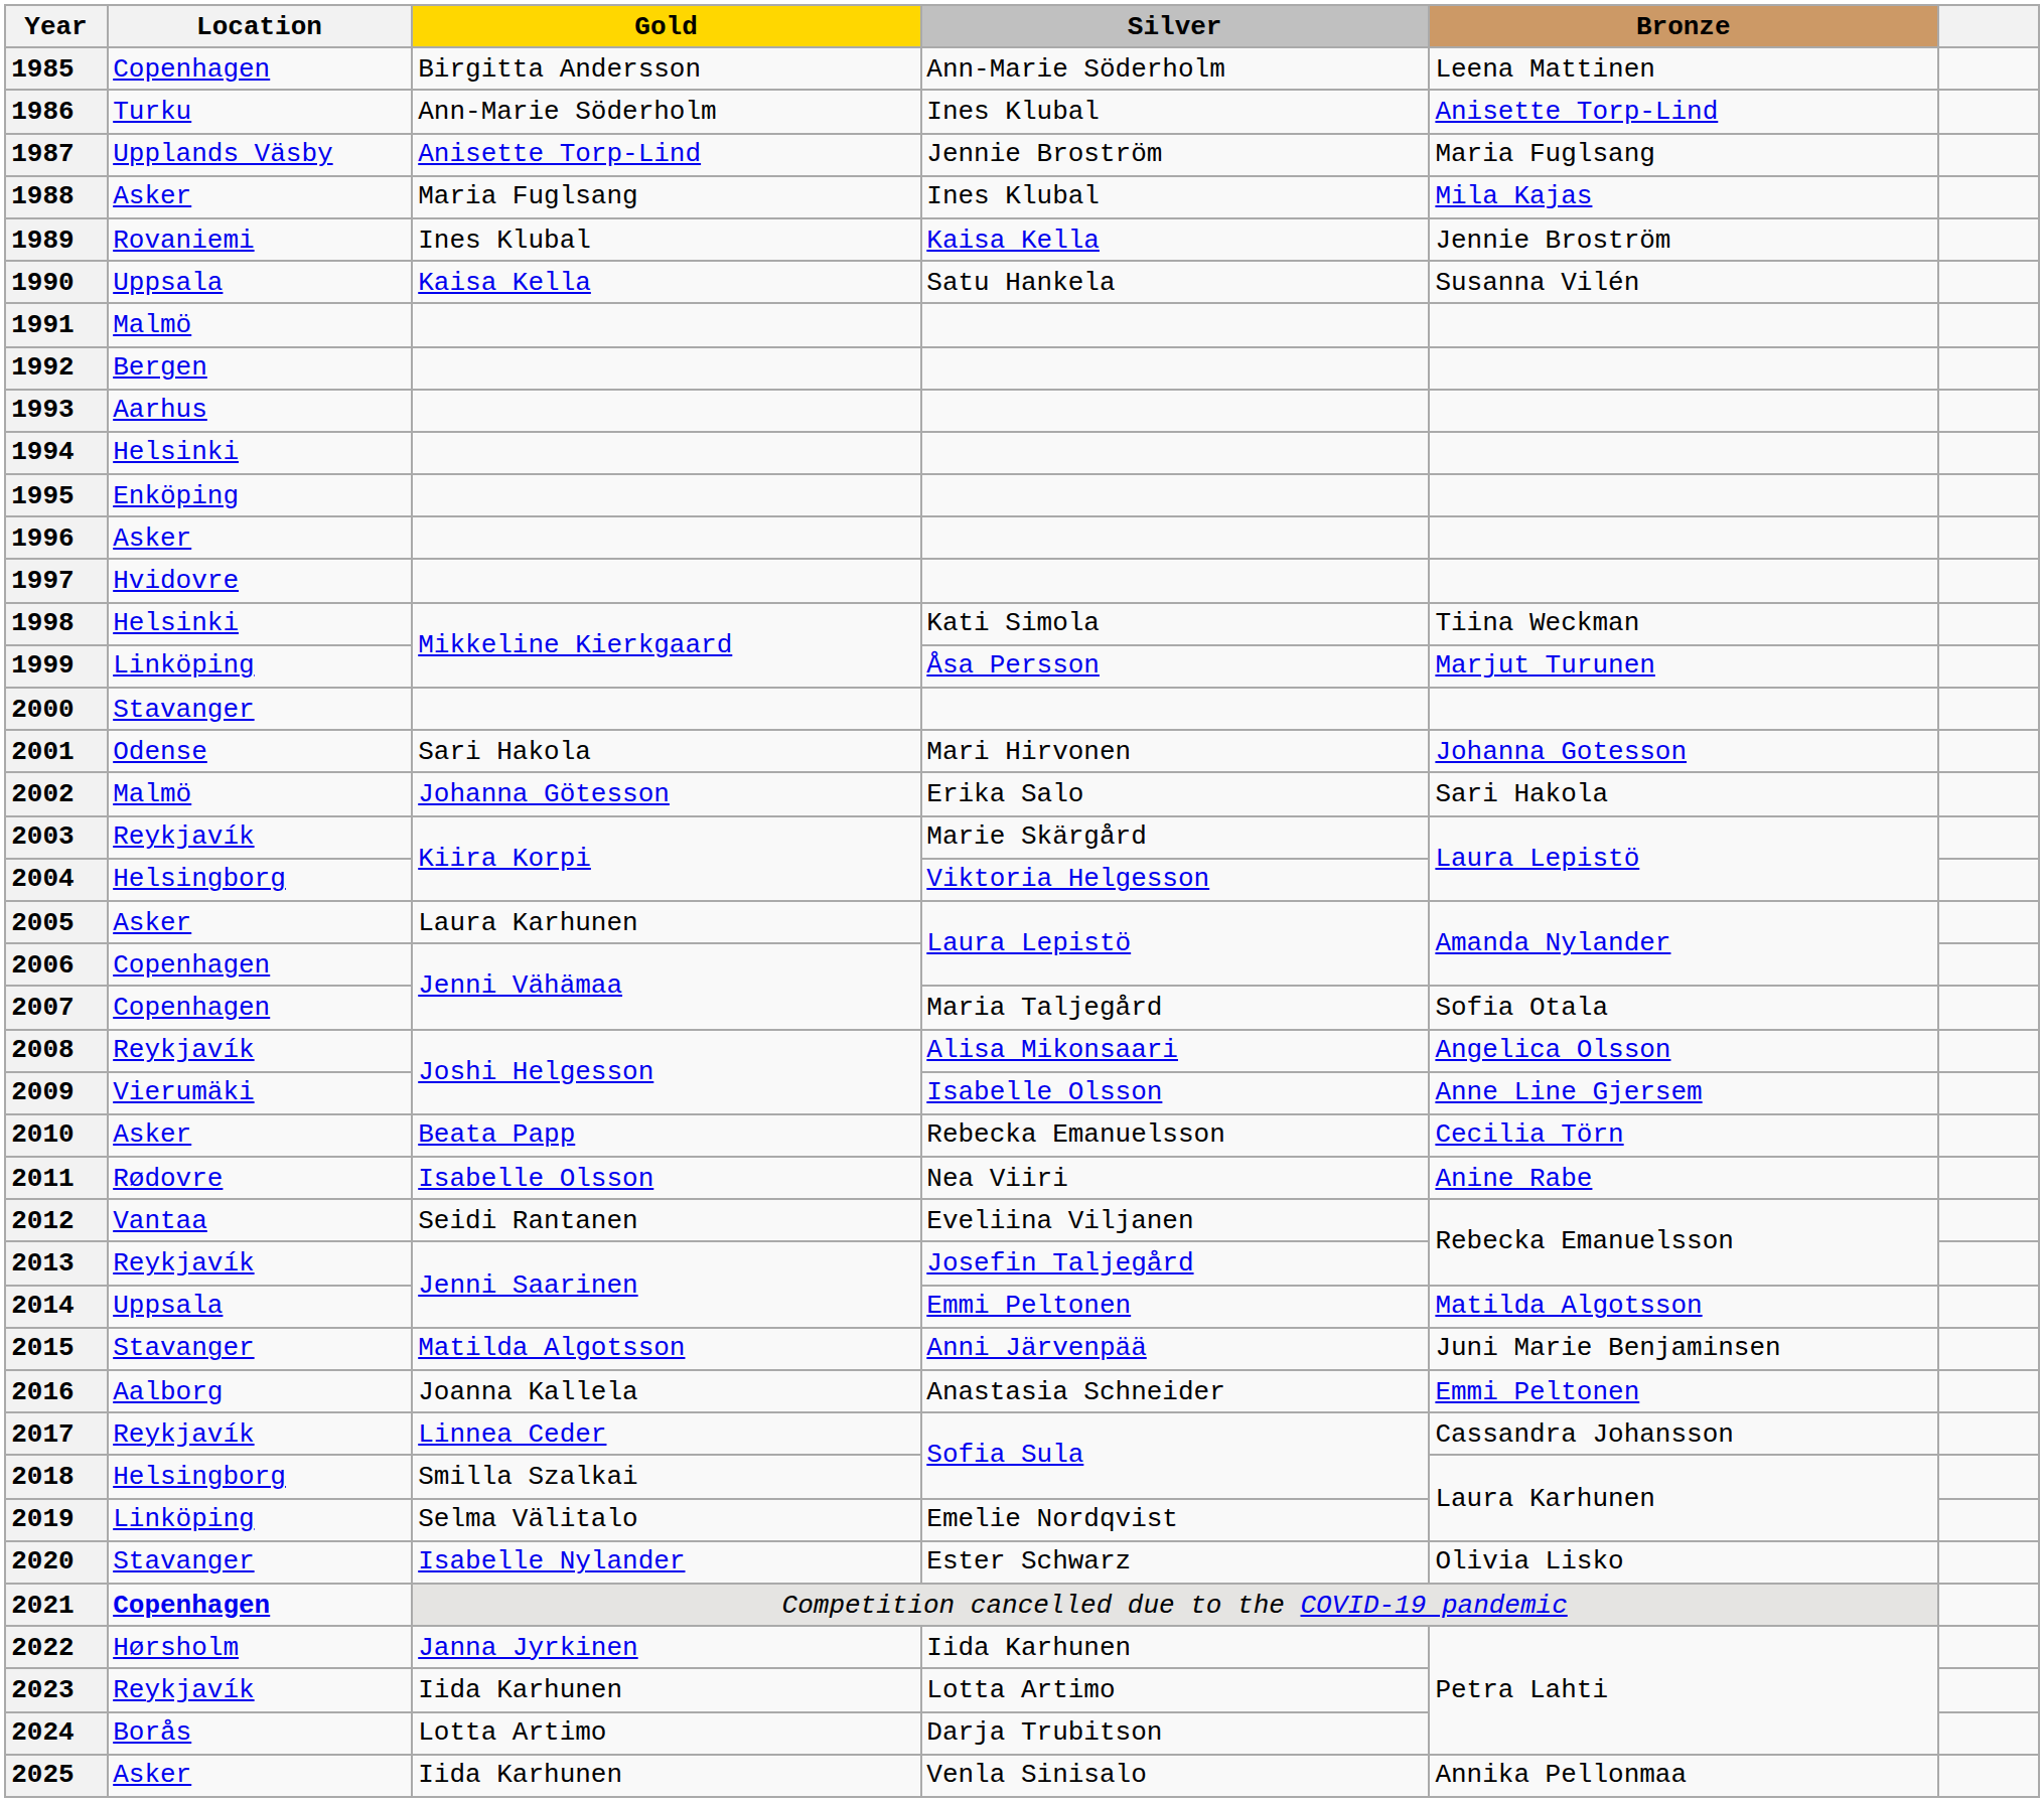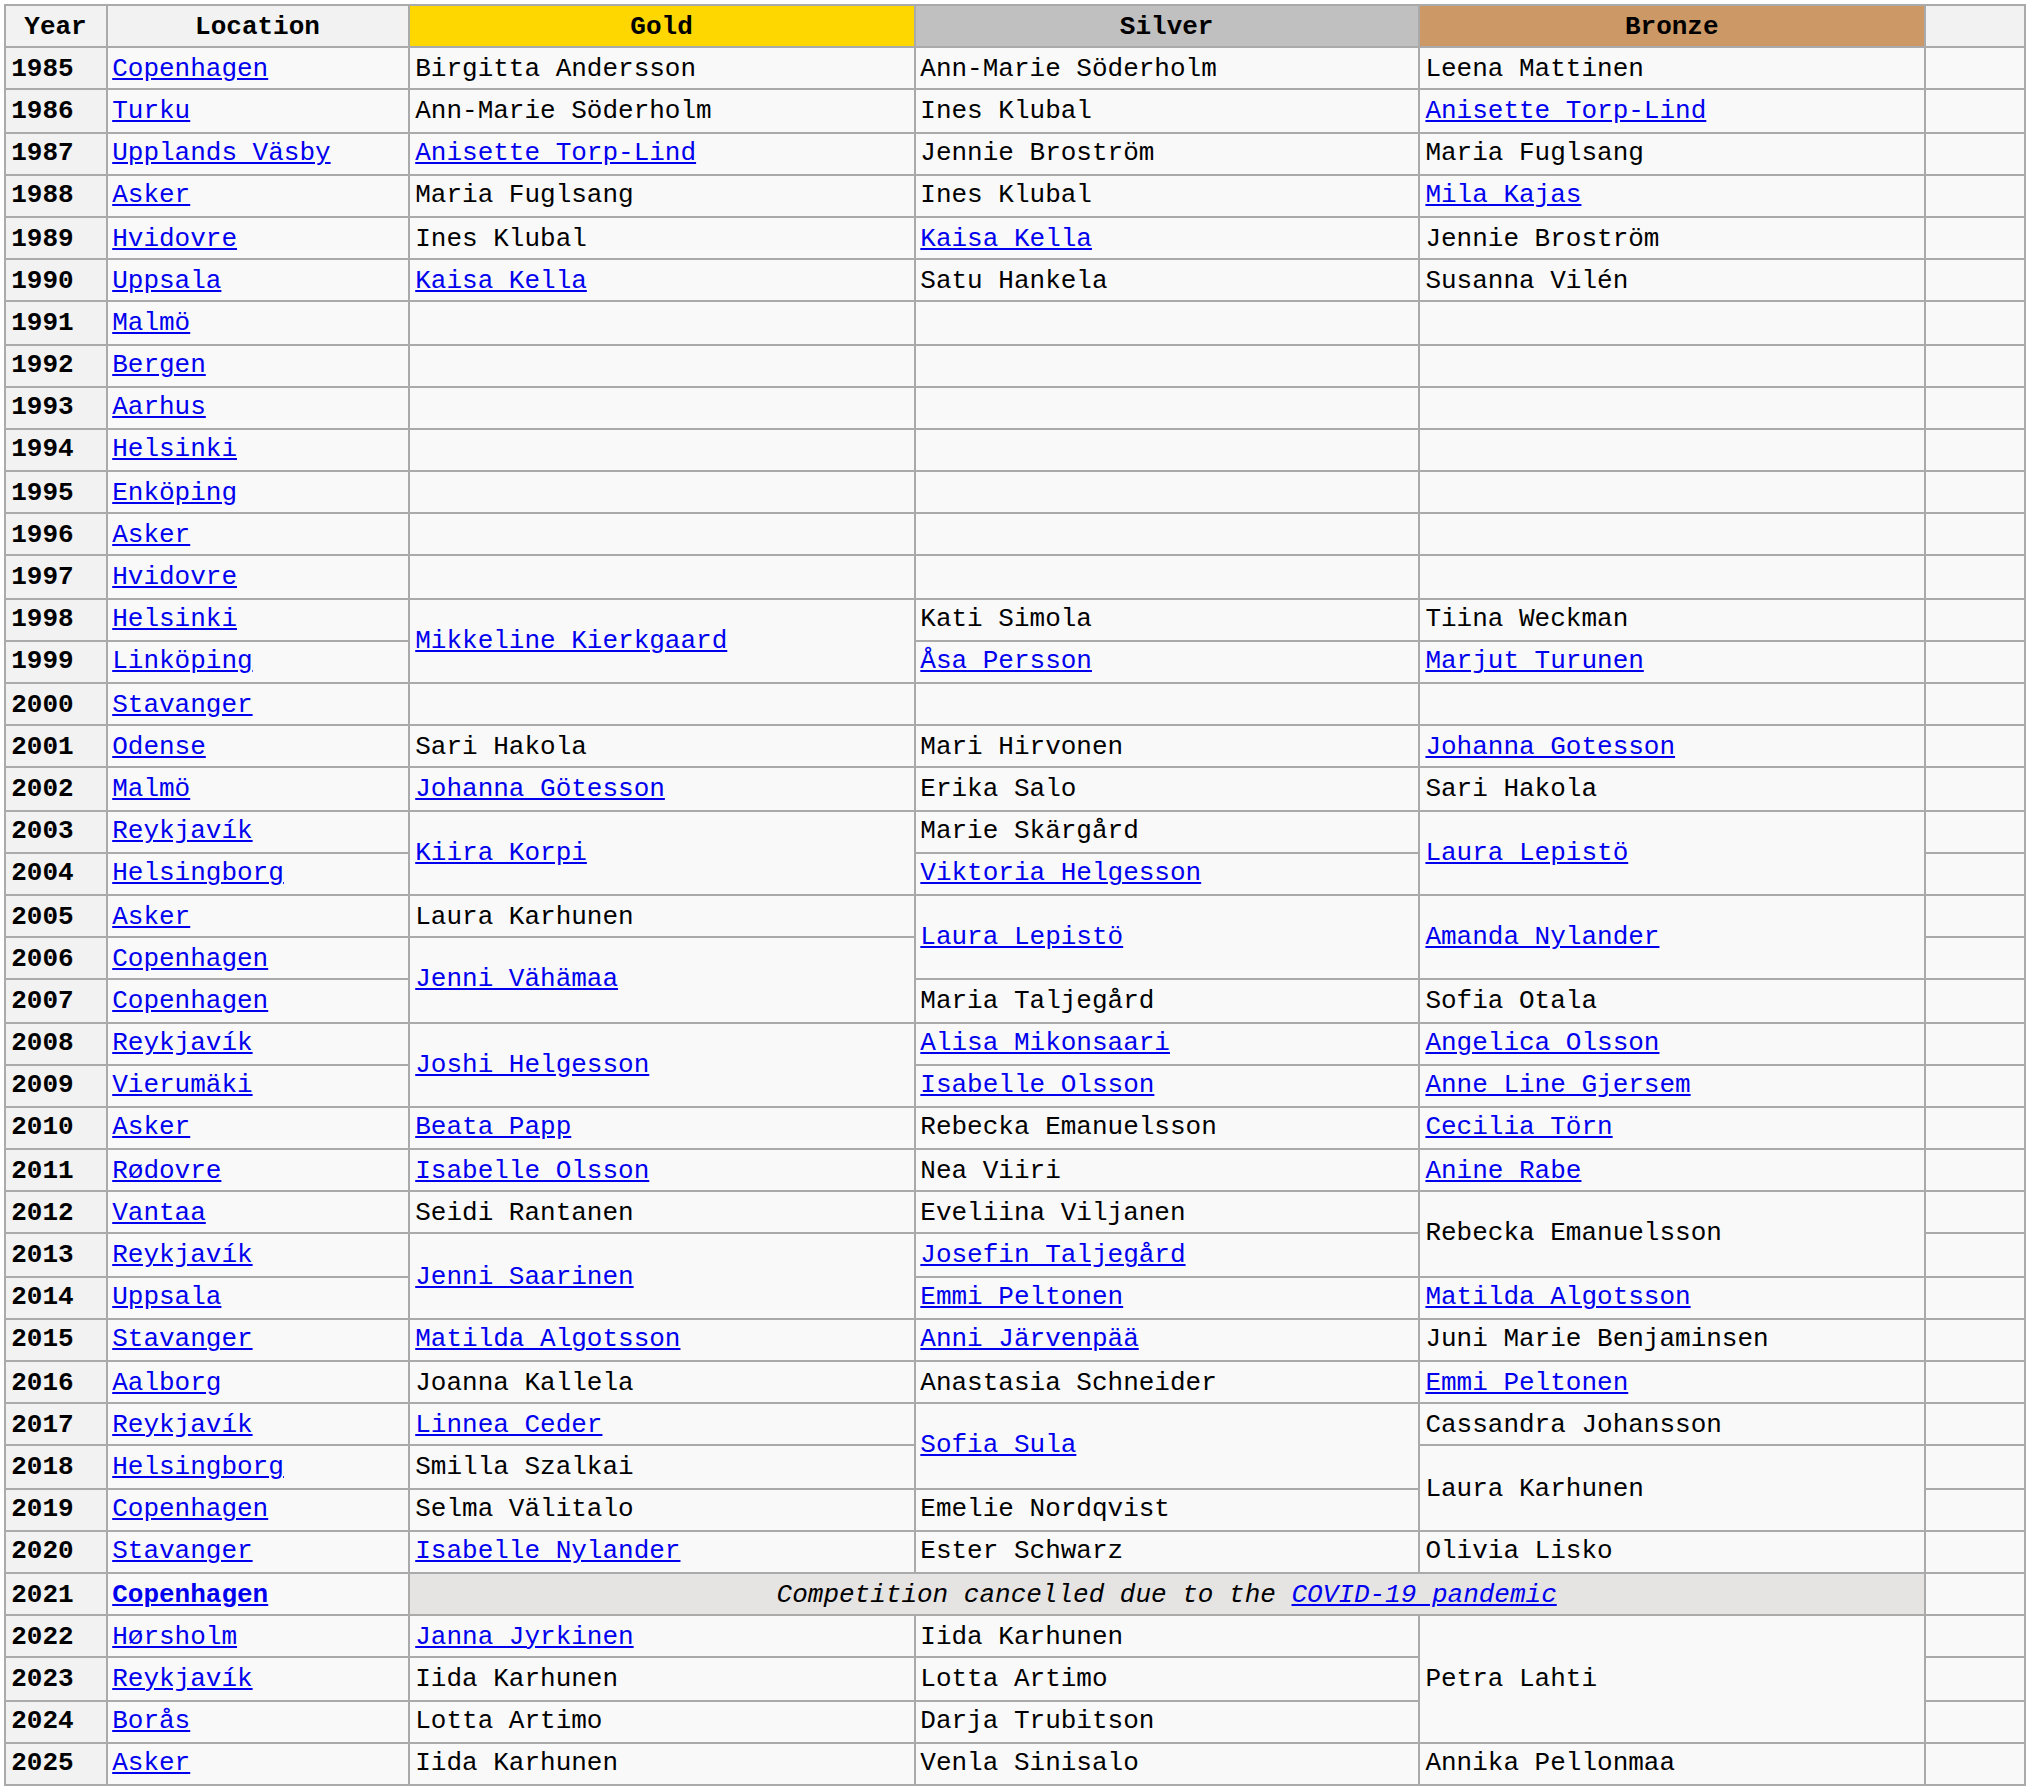1989 | Location: Rovaniemi -> Hvidovre
2019 | Location: Linköping -> Copenhagen
